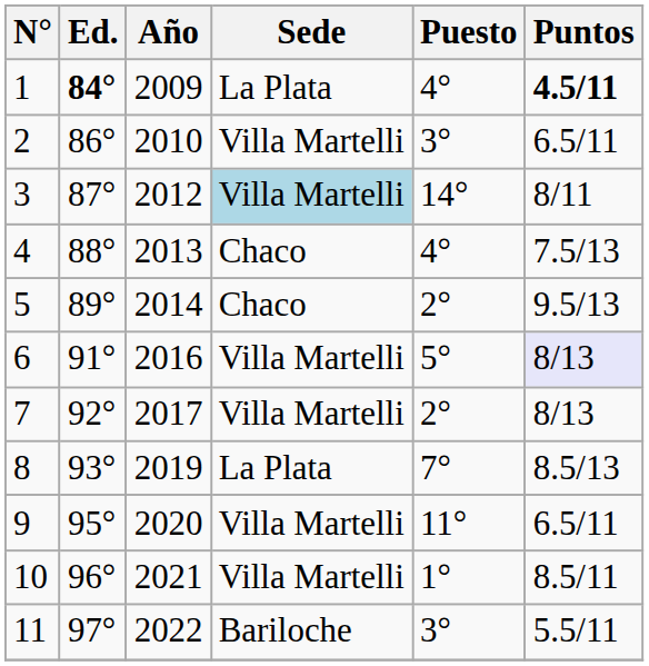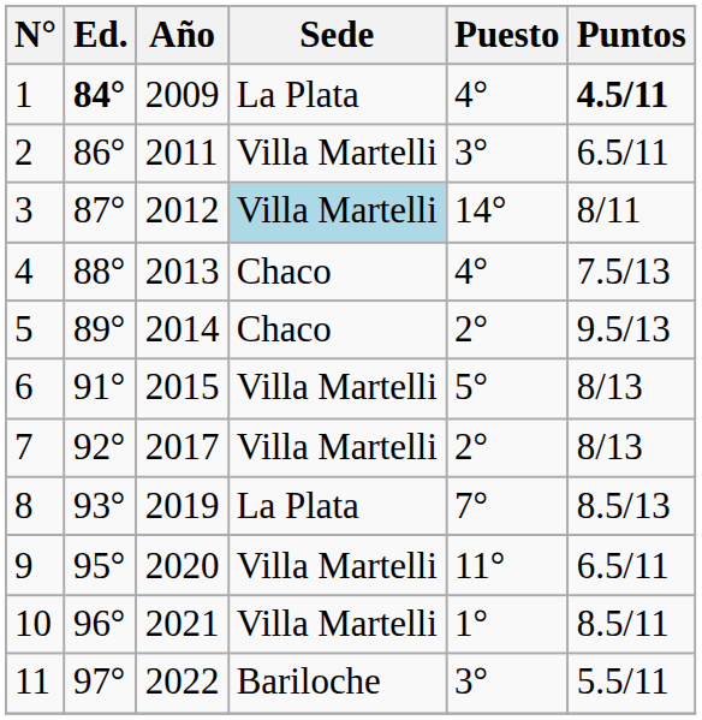2 | Año: 2010 -> 2011
6 | Año: 2016 -> 2015
6 | Puntos: lavender background -> no background
